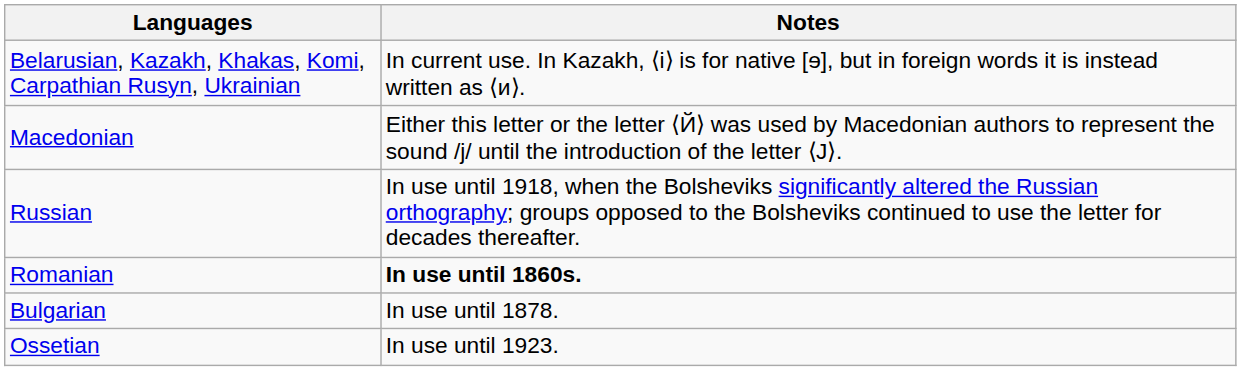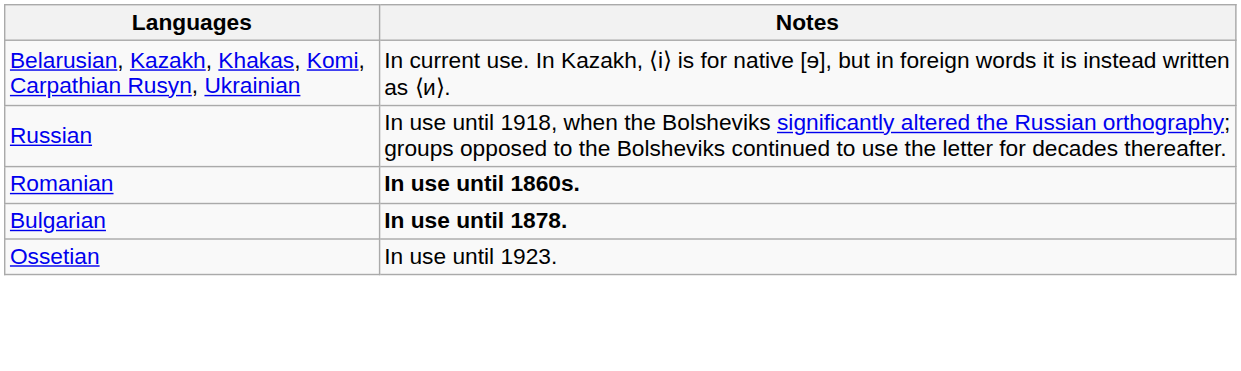- row: Macedonian | Either this letter or the letter ⟨Й⟩ was used by Macedonian authors to represent the sound /j/ until the introduction of the letter ⟨Ј⟩.
Bulgarian | Notes: normal -> bold
